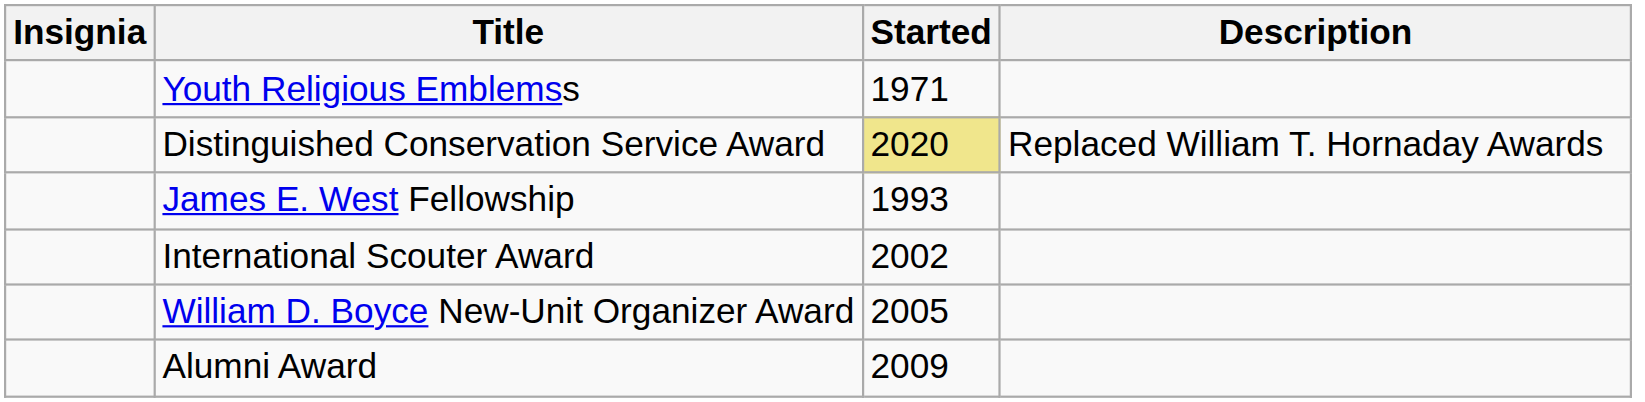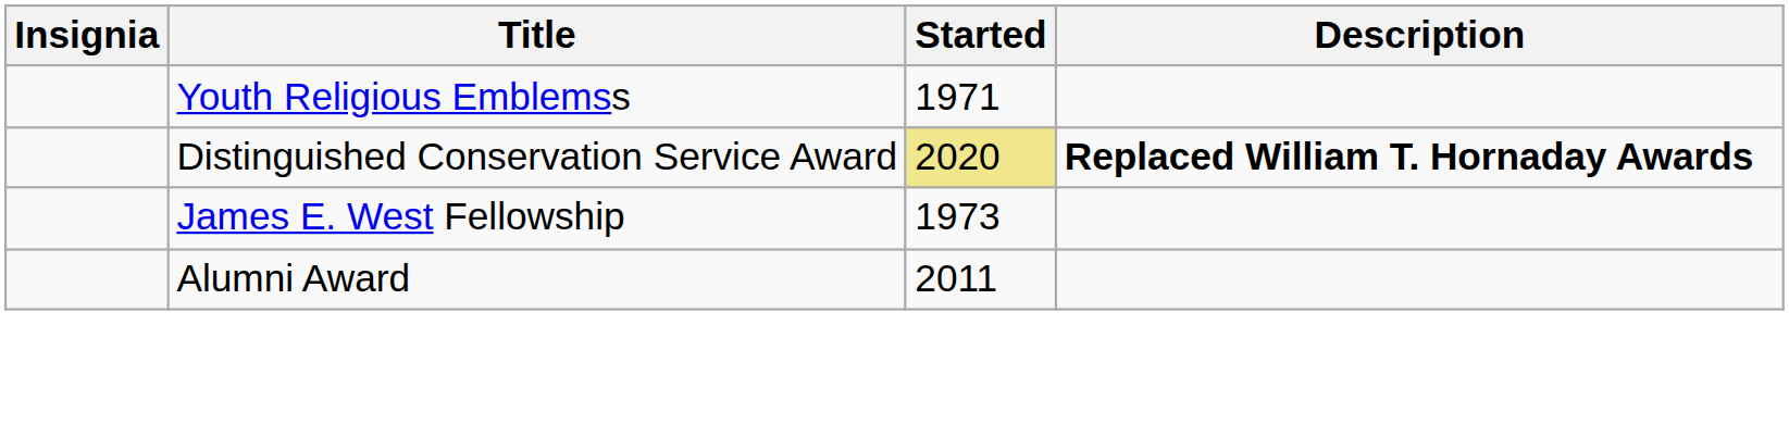Distinguished Conservation Service Award | Description: normal -> bold
James E. West Fellowship | Started: 1993 -> 1973
- row: International Scouter Award | 2002
- row: William D. Boyce New-Unit Organizer Award | 2005
Alumni Award | Started: 2009 -> 2011
